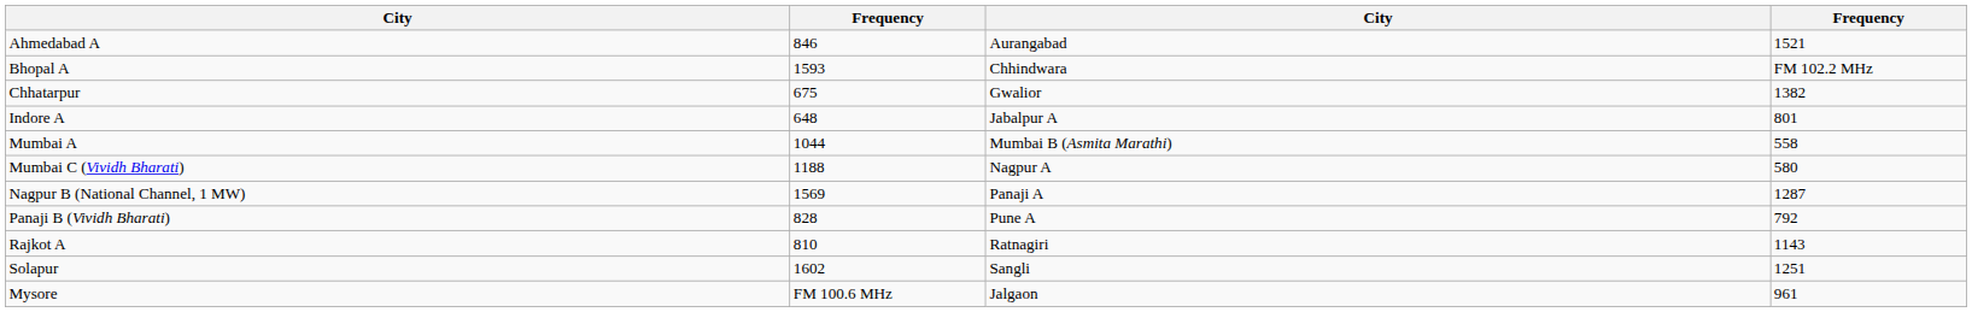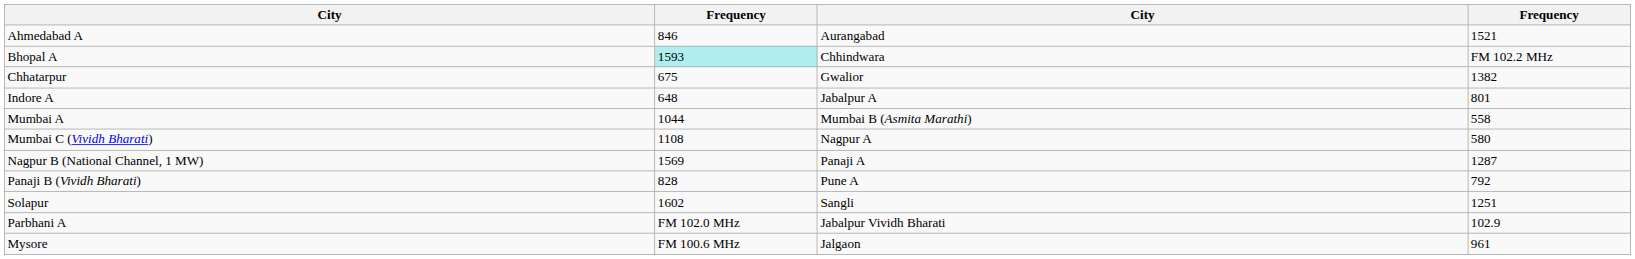Bhopal A | column 2: no background -> paleturquoise background
Mumbai C (Vividh Bharati) | column 2: 1188 -> 1108
- row: Rajkot A | 810 | Ratnagiri | 1143
+ row: Parbhani A | FM 102.0 MHz | Jabalpur Vividh Bharati | 102.9
